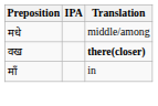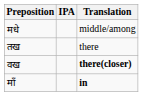+ row: तख | there
माँ | Translation: normal -> bold
